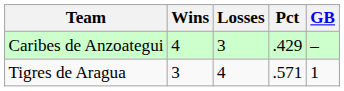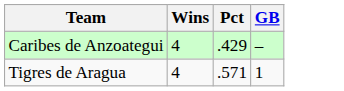- column: Losses | 3 | 4
Tigres de Aragua | Wins: 3 -> 4
